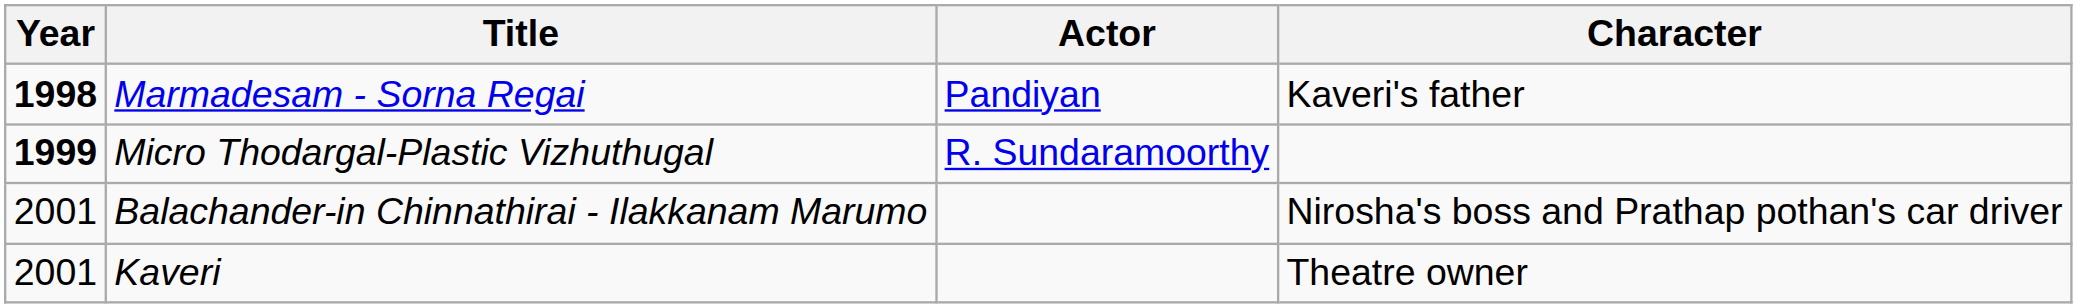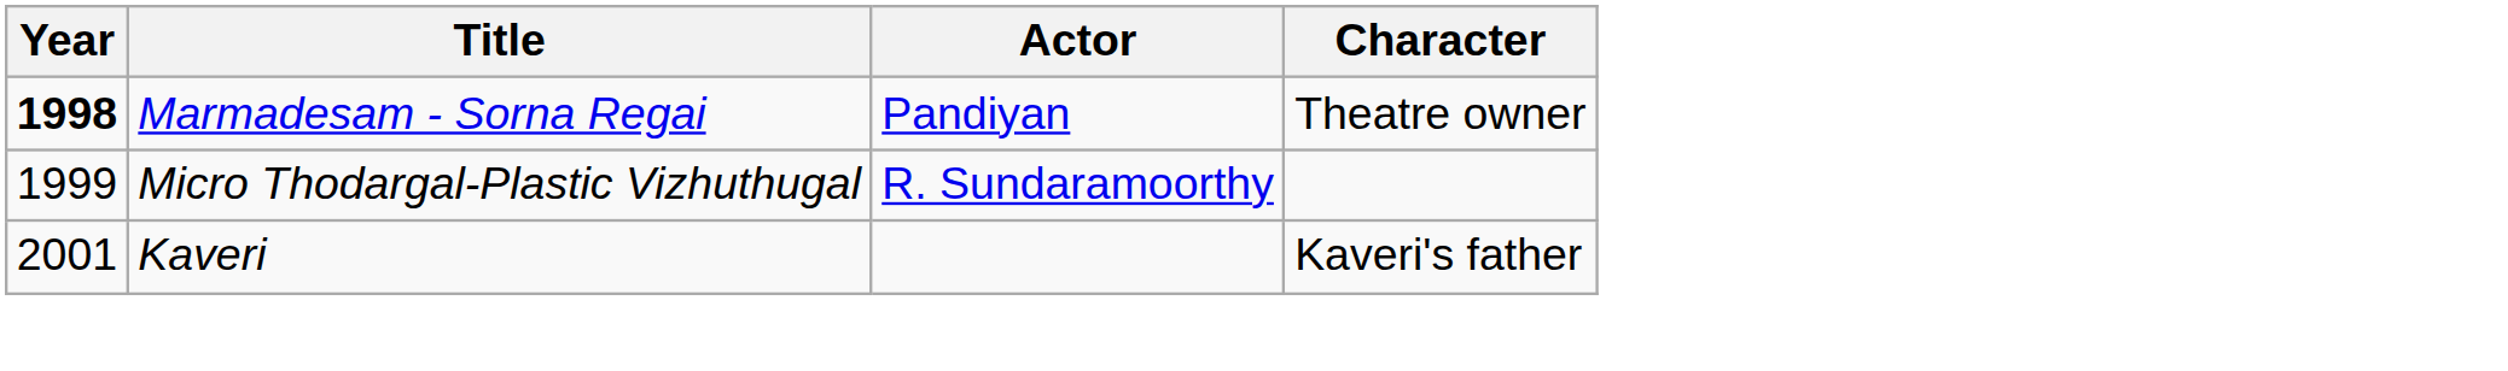Marmadesam - Sorna Regai | Character: Kaveri's father -> Theatre owner
Micro Thodargal-Plastic Vizhuthugal | Year: bold -> normal
- row: 2001 | Balachander-in Chinnathirai - Ilakkanam Marumo | Nirosha's boss and Prathap pothan's car driver
Kaveri | Character: Theatre owner -> Kaveri's father
